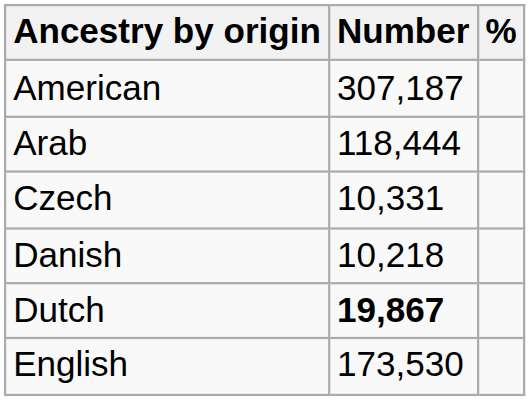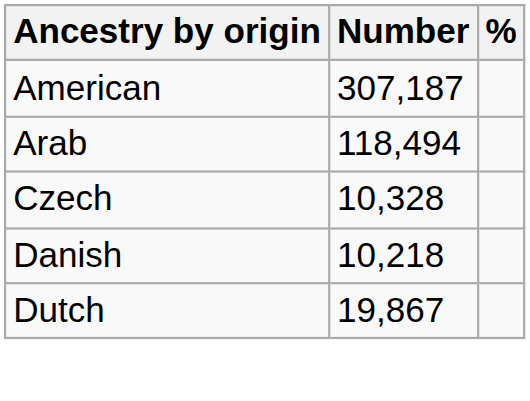Arab | Number: 118,444 -> 118,494
Czech | Number: 10,331 -> 10,328
Dutch | Number: bold -> normal
- row: English | 173,530
